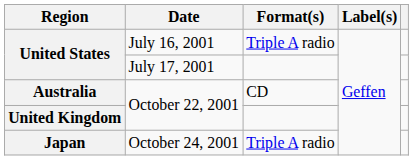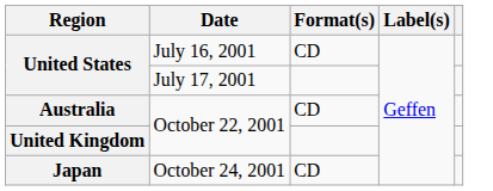United States / July 16, 2001 | Format(s): Triple A radio -> CD
Japan | Format(s): Triple A radio -> CD
